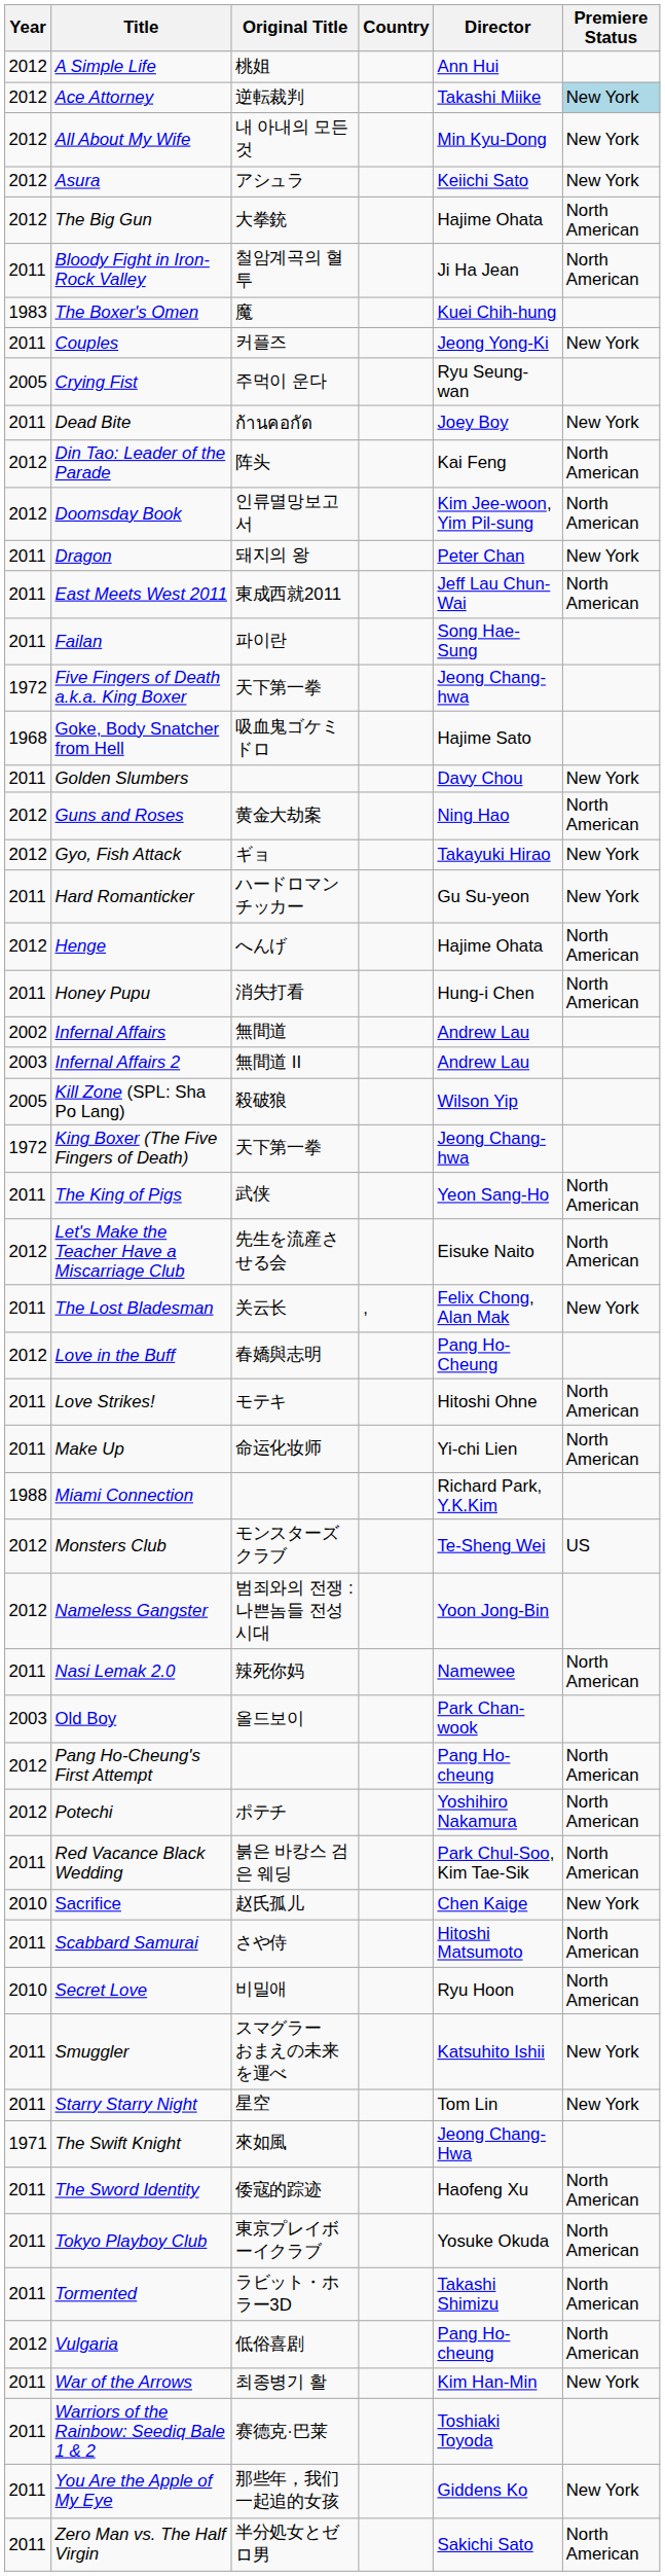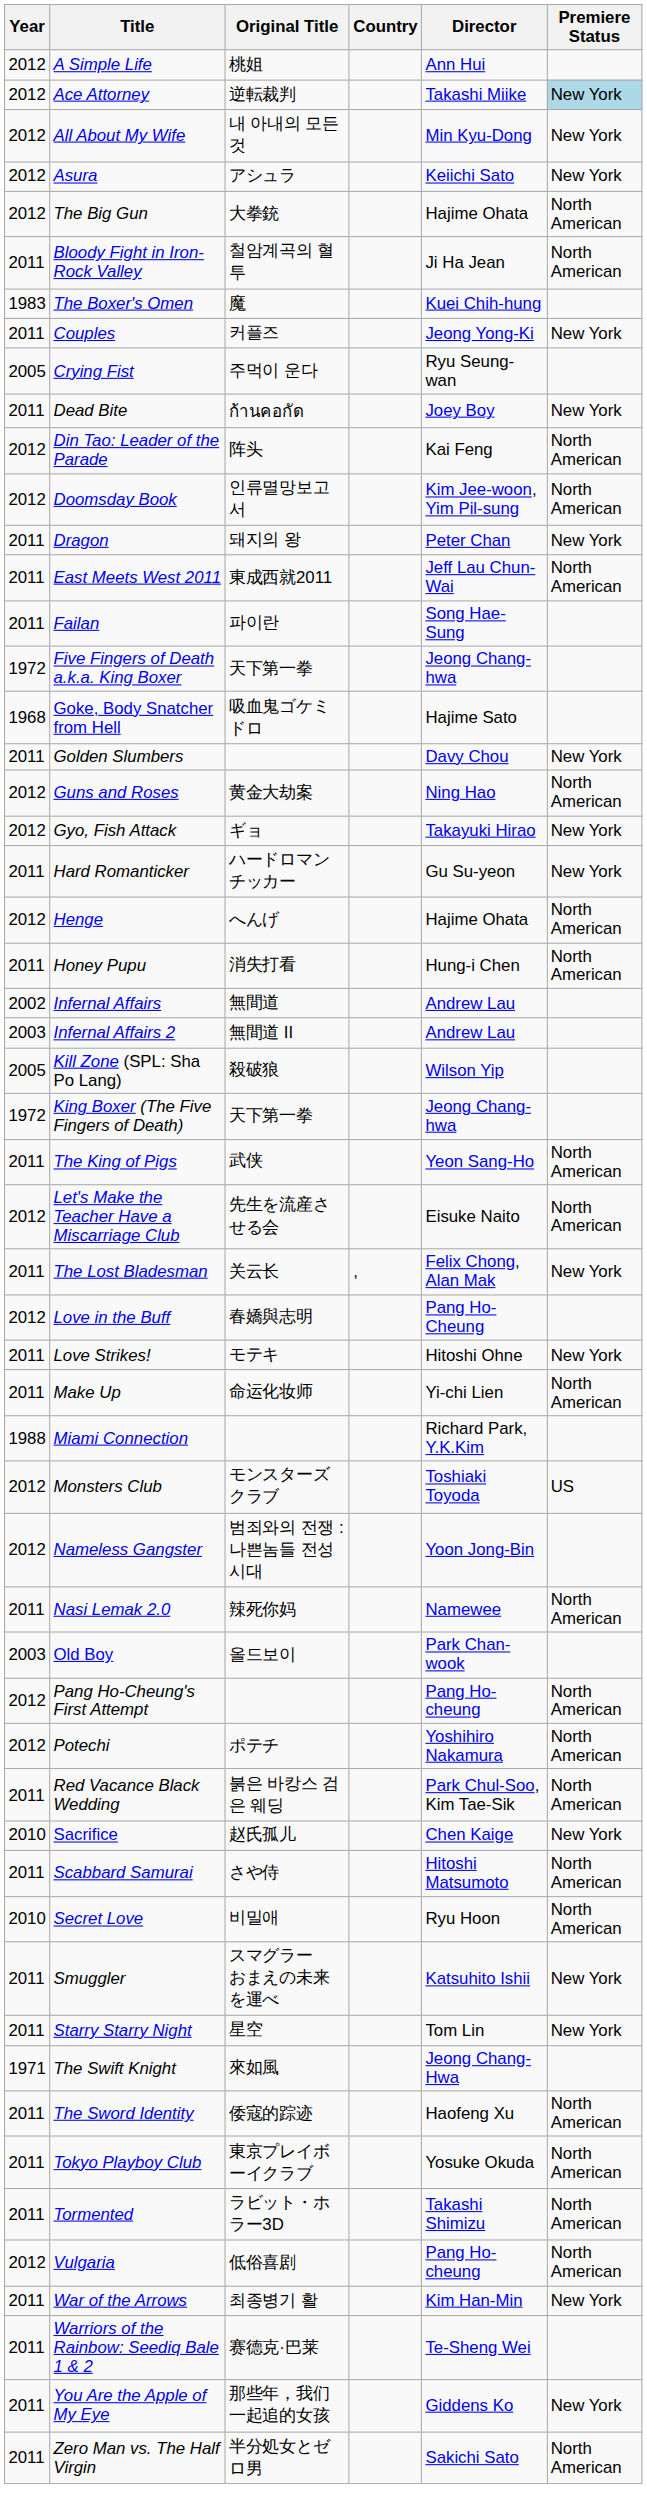Love Strikes! | Premiere Status: North American -> New York
Monsters Club | Director: Te-Sheng Wei -> Toshiaki Toyoda
Warriors of the Rainbow: Seediq Bale 1 & 2 | Director: Toshiaki Toyoda -> Te-Sheng Wei
